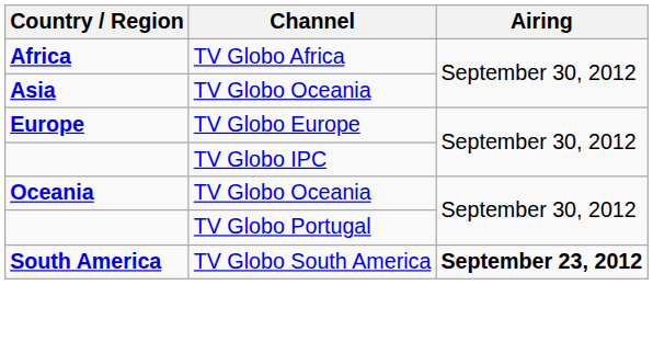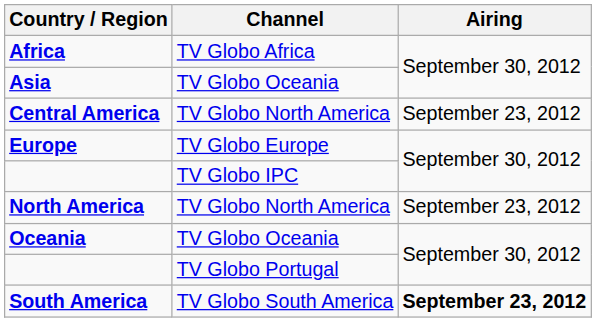+ row: Central America | TV Globo North America | September 23, 2012
+ row: North America | TV Globo North America | September 23, 2012
